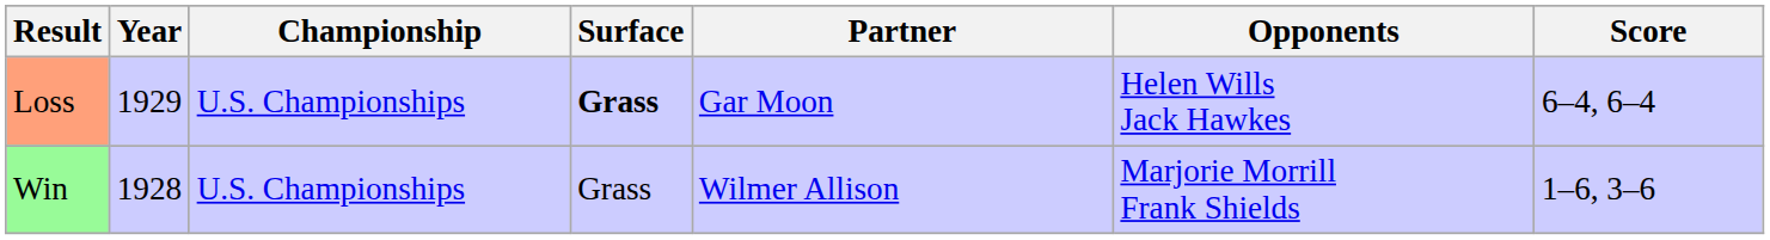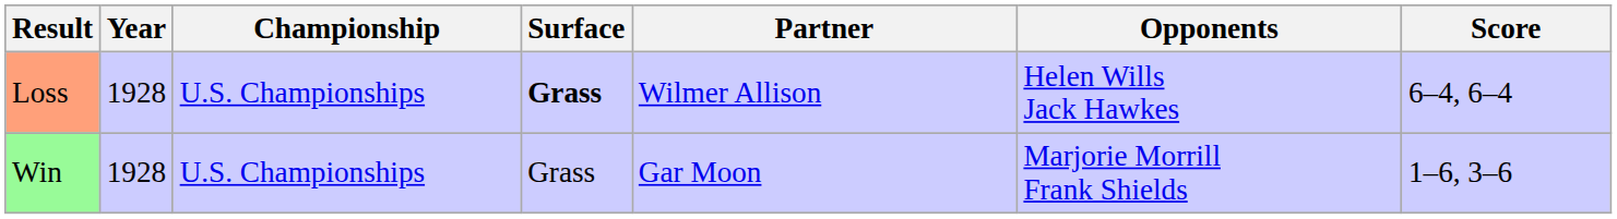Loss | Year: 1929 -> 1928
Loss | Partner: Gar Moon -> Wilmer Allison
Win | Partner: Wilmer Allison -> Gar Moon
